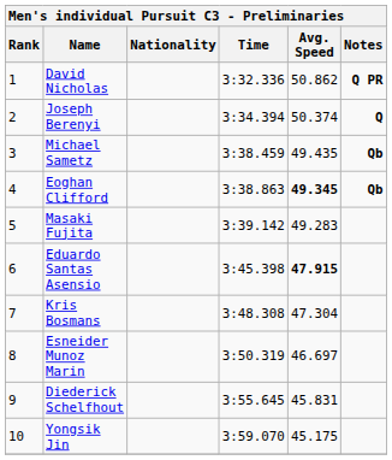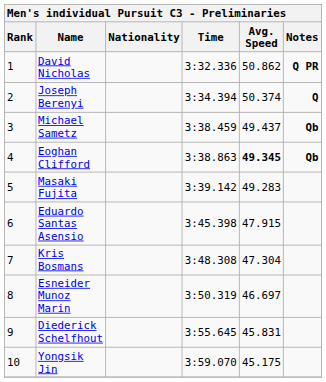Michael Sametz | Avg. Speed: 49.435 -> 49.437
Eduardo Santas Asensio | Avg. Speed: bold -> normal
